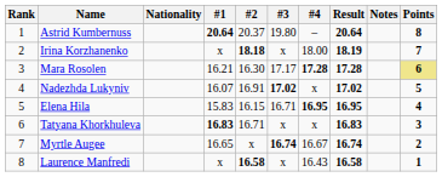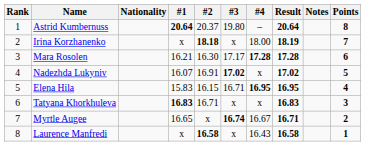Mara Rosolen | Points: khaki background -> no background
Myrtle Augee | Result: 16.74 -> 16.71
